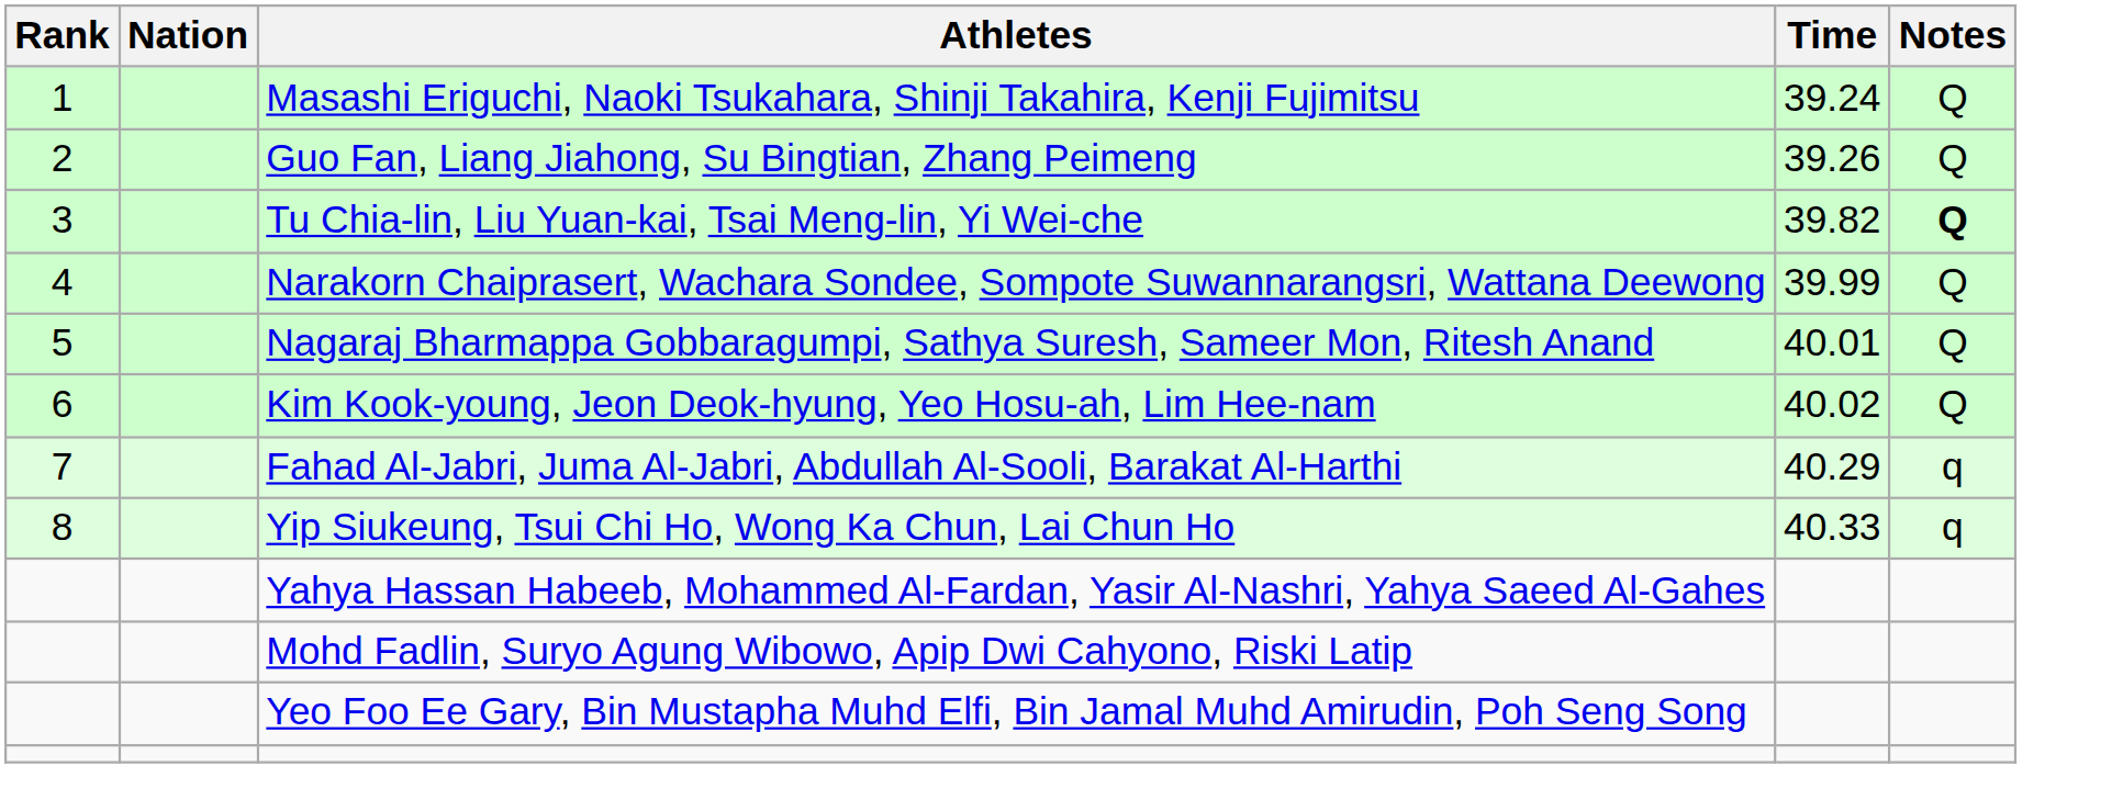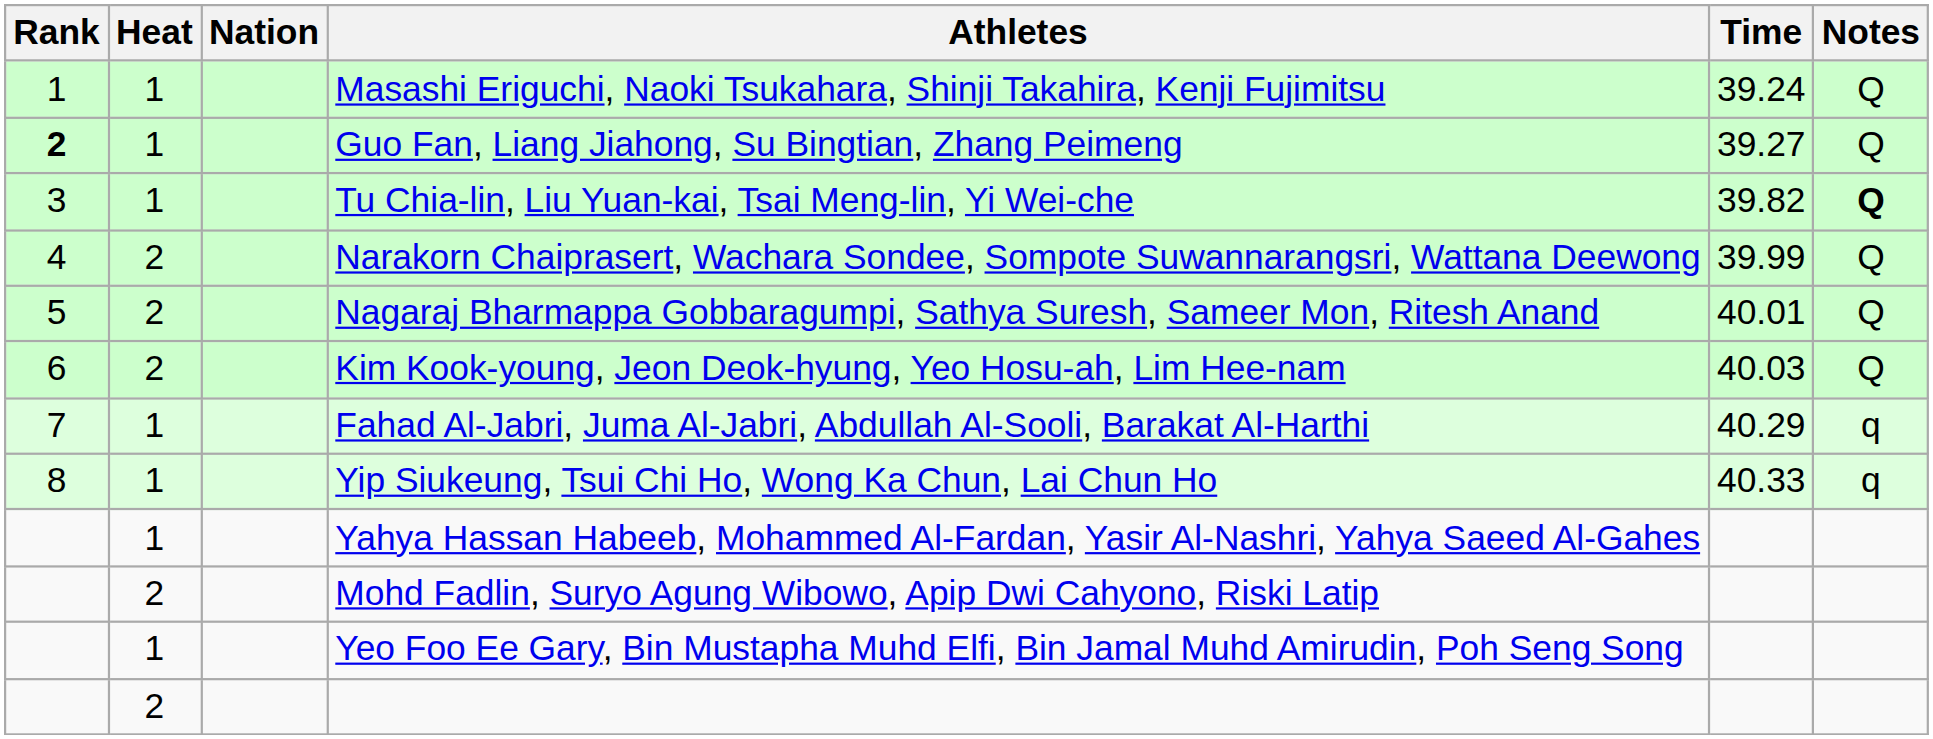+ column: Heat | 1 | 1 | 1 | 2 | 2 | 2 | 1 | 1 | 1 | 2 | 1 | 2
Guo Fan, Liang Jiahong, Su Bingtian, Zhang Peimeng | Rank: normal -> bold
Guo Fan, Liang Jiahong, Su Bingtian, Zhang Peimeng | Time: 39.26 -> 39.27
Kim Kook-young, Jeon Deok-hyung, Yeo Hosu-ah, Lim Hee-nam | Time: 40.02 -> 40.03
